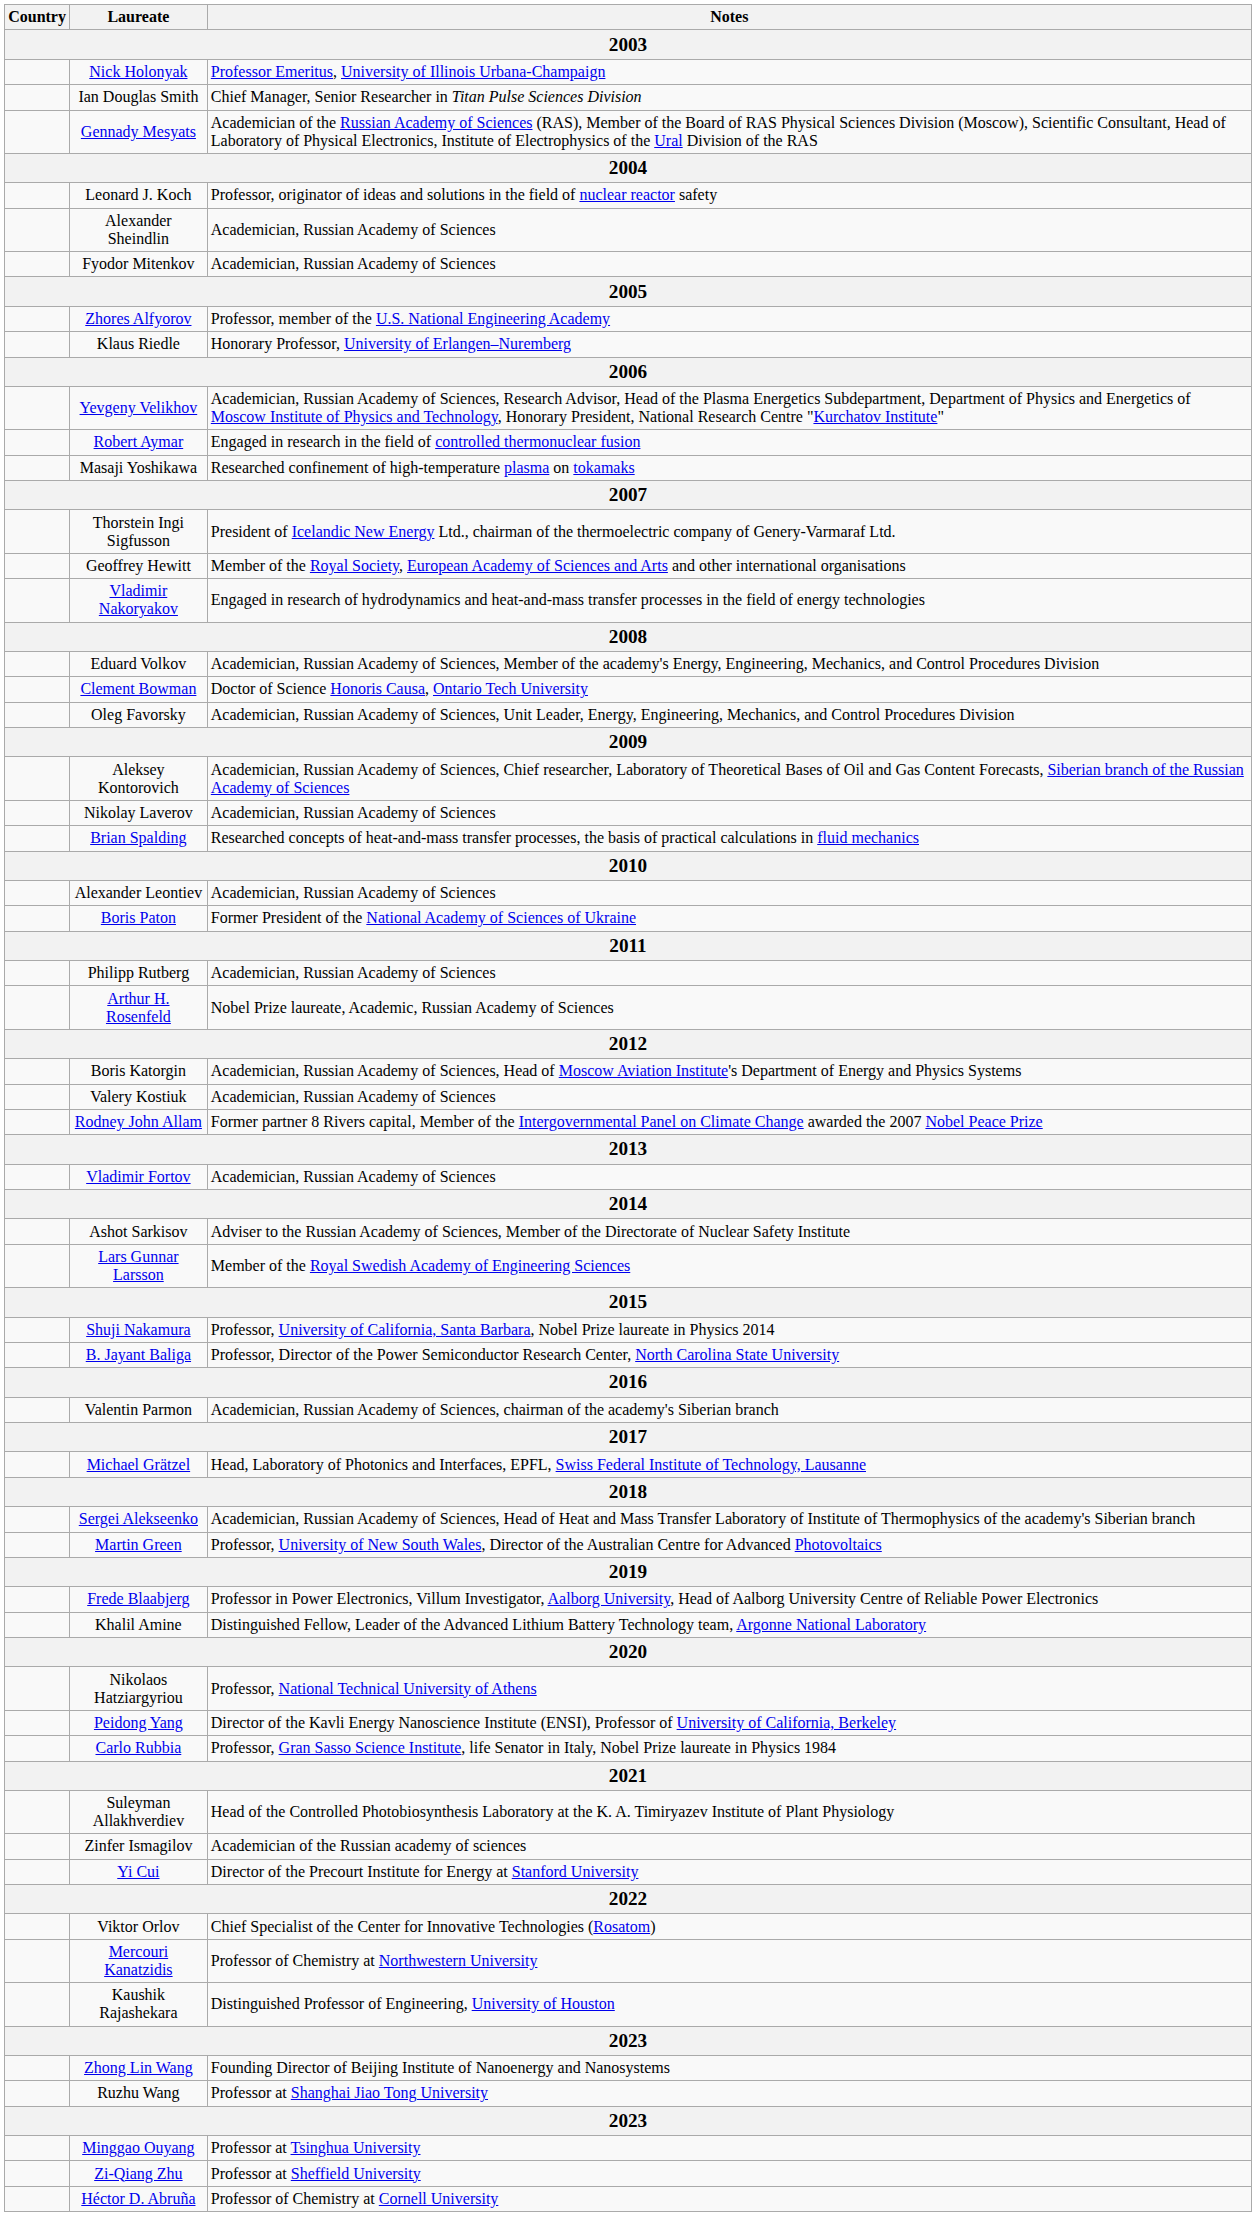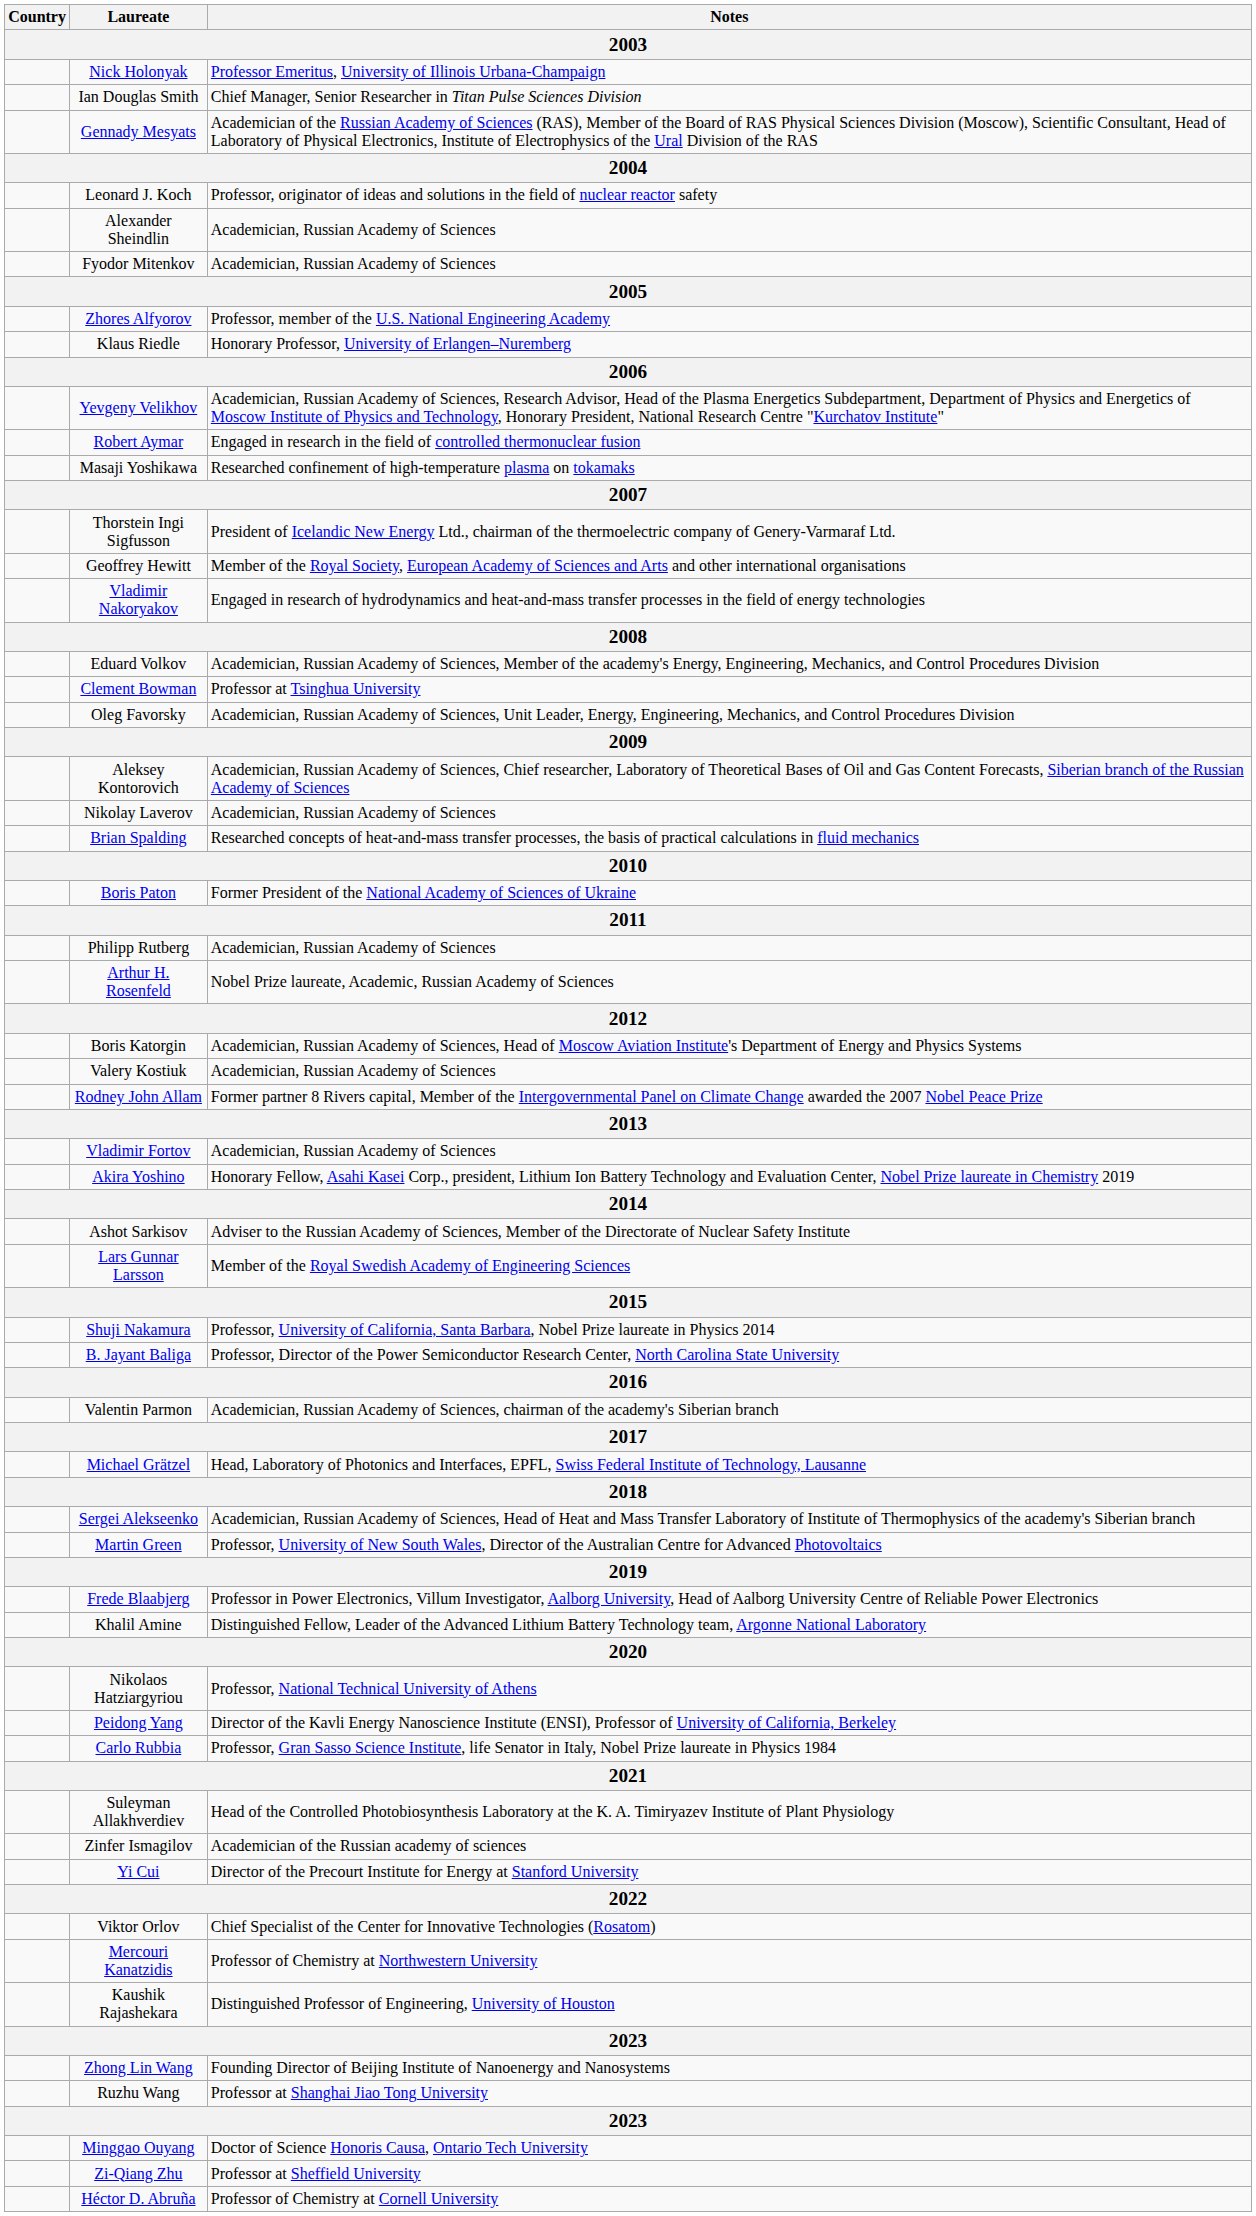Clement Bowman | Notes: Doctor of Science Honoris Causa, Ontario Tech University -> Professor at Tsinghua University
- row: Alexander Leontiev | Academician, Russian Academy of Sciences
+ row: Akira Yoshino | Honorary Fellow, Asahi Kasei Corp., president, Lithium Ion Battery Technology and Evaluation Center, Nobel Prize laureate in Chemistry 2019
Minggao Ouyang | Notes: Professor at Tsinghua University -> Doctor of Science Honoris Causa, Ontario Tech University
